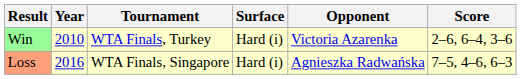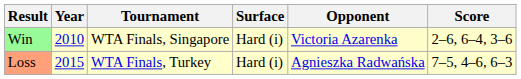Win | Tournament: WTA Finals, Turkey -> WTA Finals, Singapore
Loss | Year: 2016 -> 2015
Loss | Tournament: WTA Finals, Singapore -> WTA Finals, Turkey
